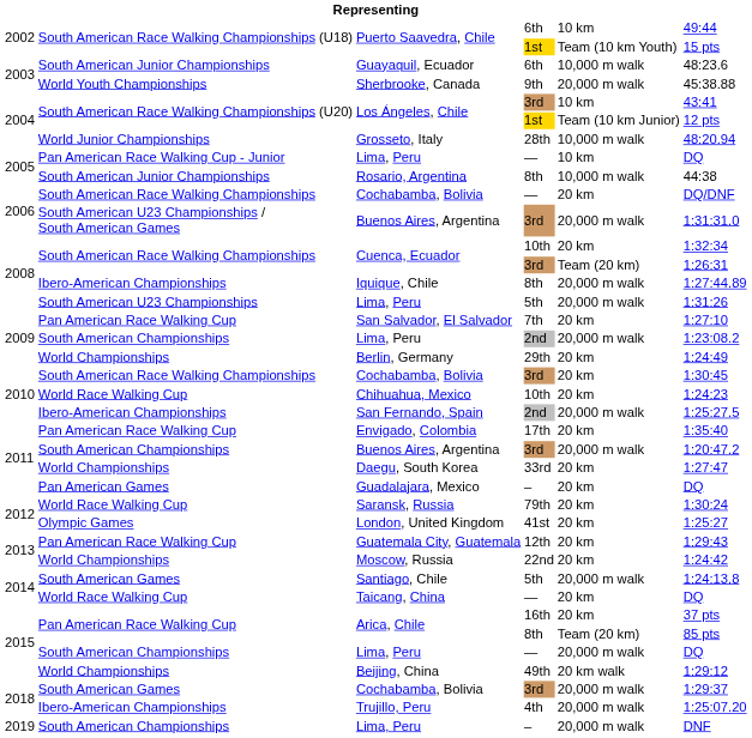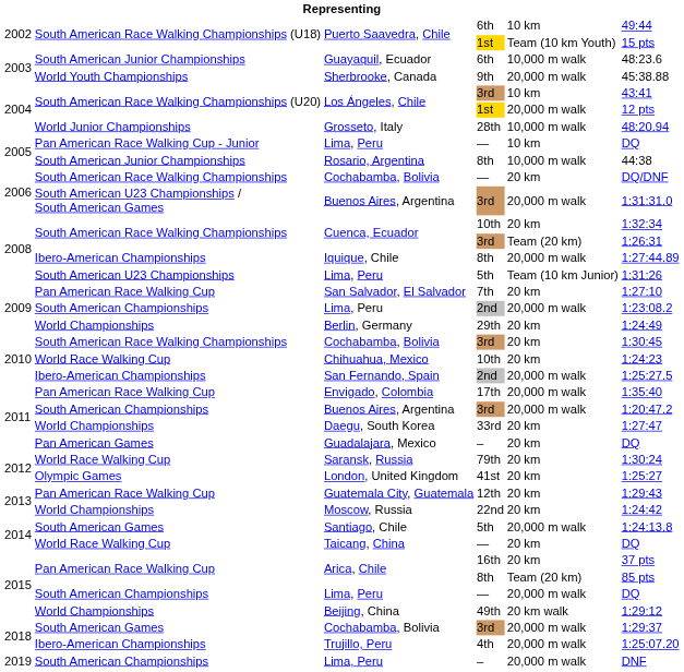Los Ángeles, Chile / 1st | column 5: Team (10 km Junior) -> 20,000 m walk
Lima, Peru / 5th | column 5: 20,000 m walk -> Team (10 km Junior)
Envigado, Colombia | column 5: 20 km -> 20,000 m walk
